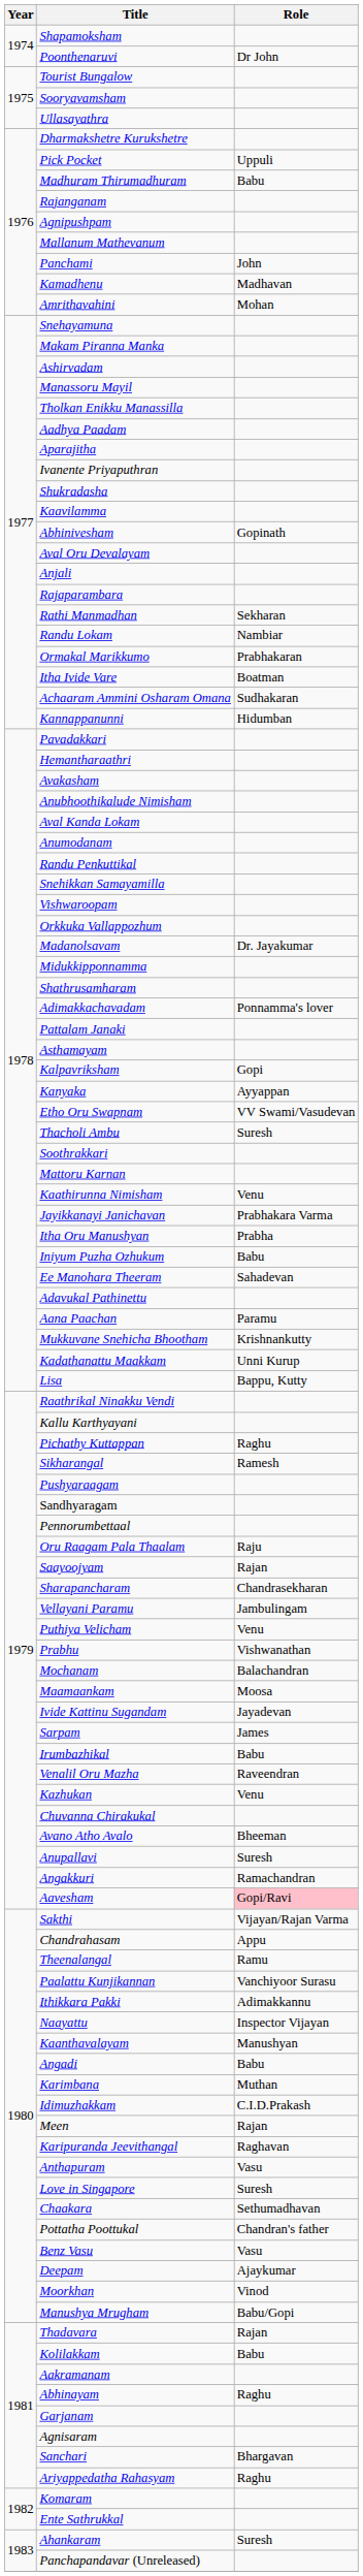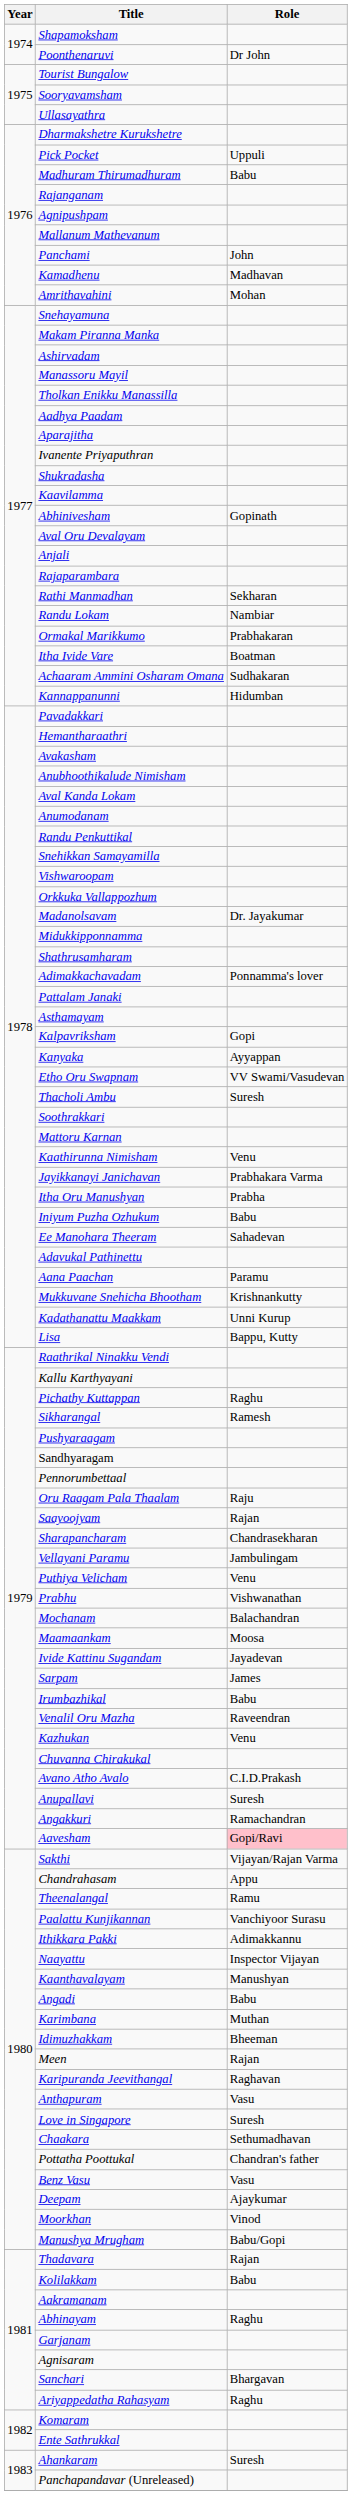Avano Atho Avalo | Role: Bheeman -> C.I.D.Prakash
Idimuzhakkam | Role: C.I.D.Prakash -> Bheeman
